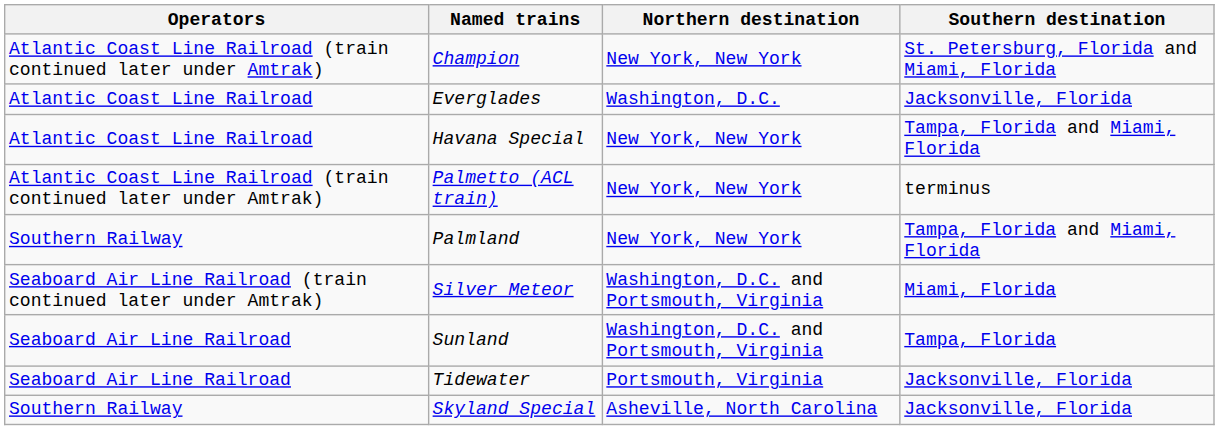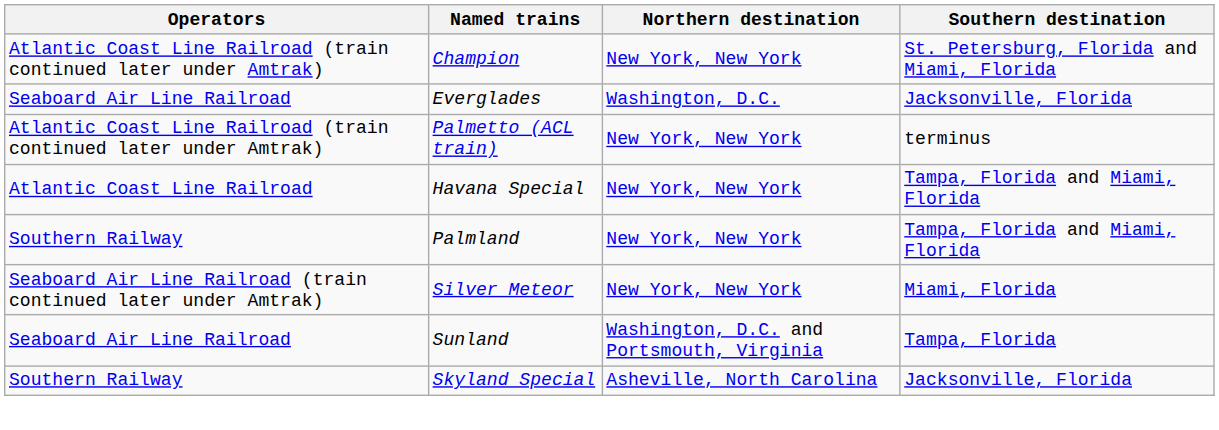Everglades | Operators: Atlantic Coast Line Railroad -> Seaboard Air Line Railroad
rows swapped: Havana Special <-> Palmetto (ACL train)
Silver Meteor | Northern destination: Washington, D.C. and Portsmouth, Virginia -> New York, New York
- row: Seaboard Air Line Railroad | Tidewater | Portsmouth, Virginia | Jacksonville, Florida
